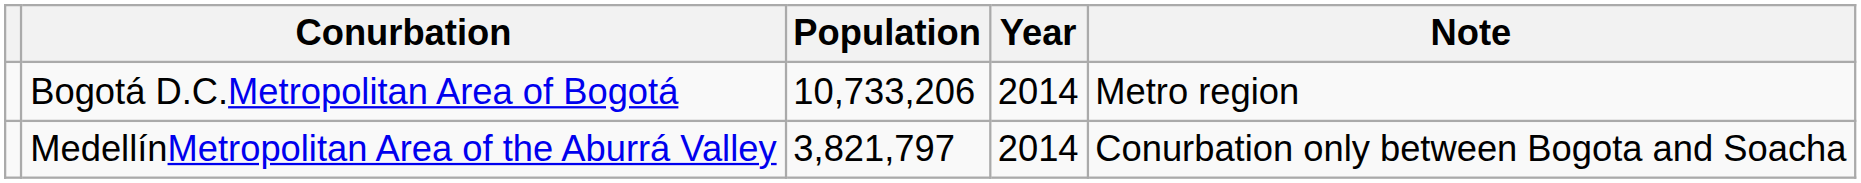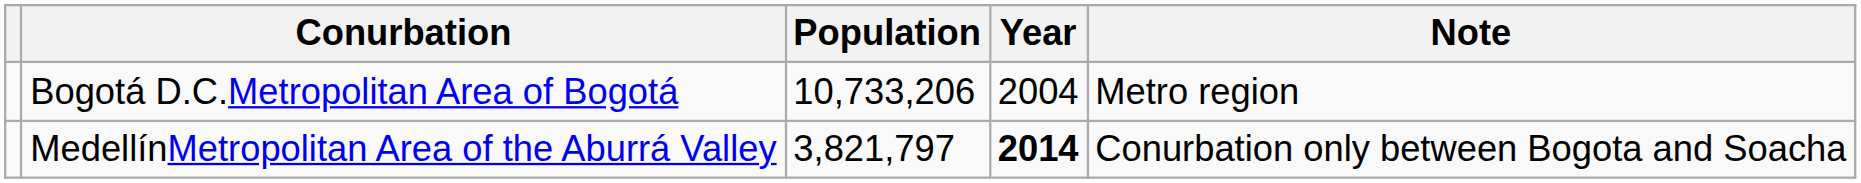Bogotá D.C.Metropolitan Area of Bogotá | Year: 2014 -> 2004
MedellínMetropolitan Area of the Aburrá Valley | Year: normal -> bold
